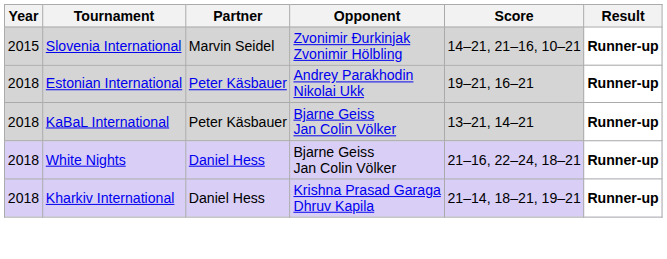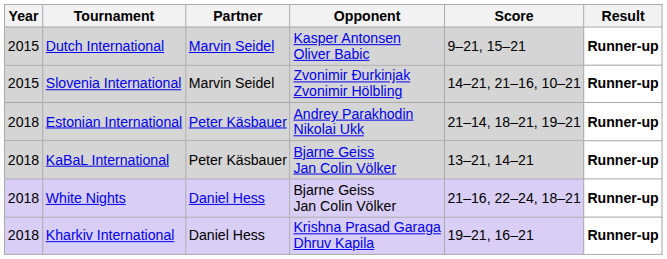+ row: 2015 | Dutch International | Marvin Seidel | Kasper Antonsen Oliver Babic | 9–21, 15–21 | Runner-up
Estonian International | Score: 19–21, 16–21 -> 21–14, 18–21, 19–21
Kharkiv International | Score: 21–14, 18–21, 19–21 -> 19–21, 16–21
